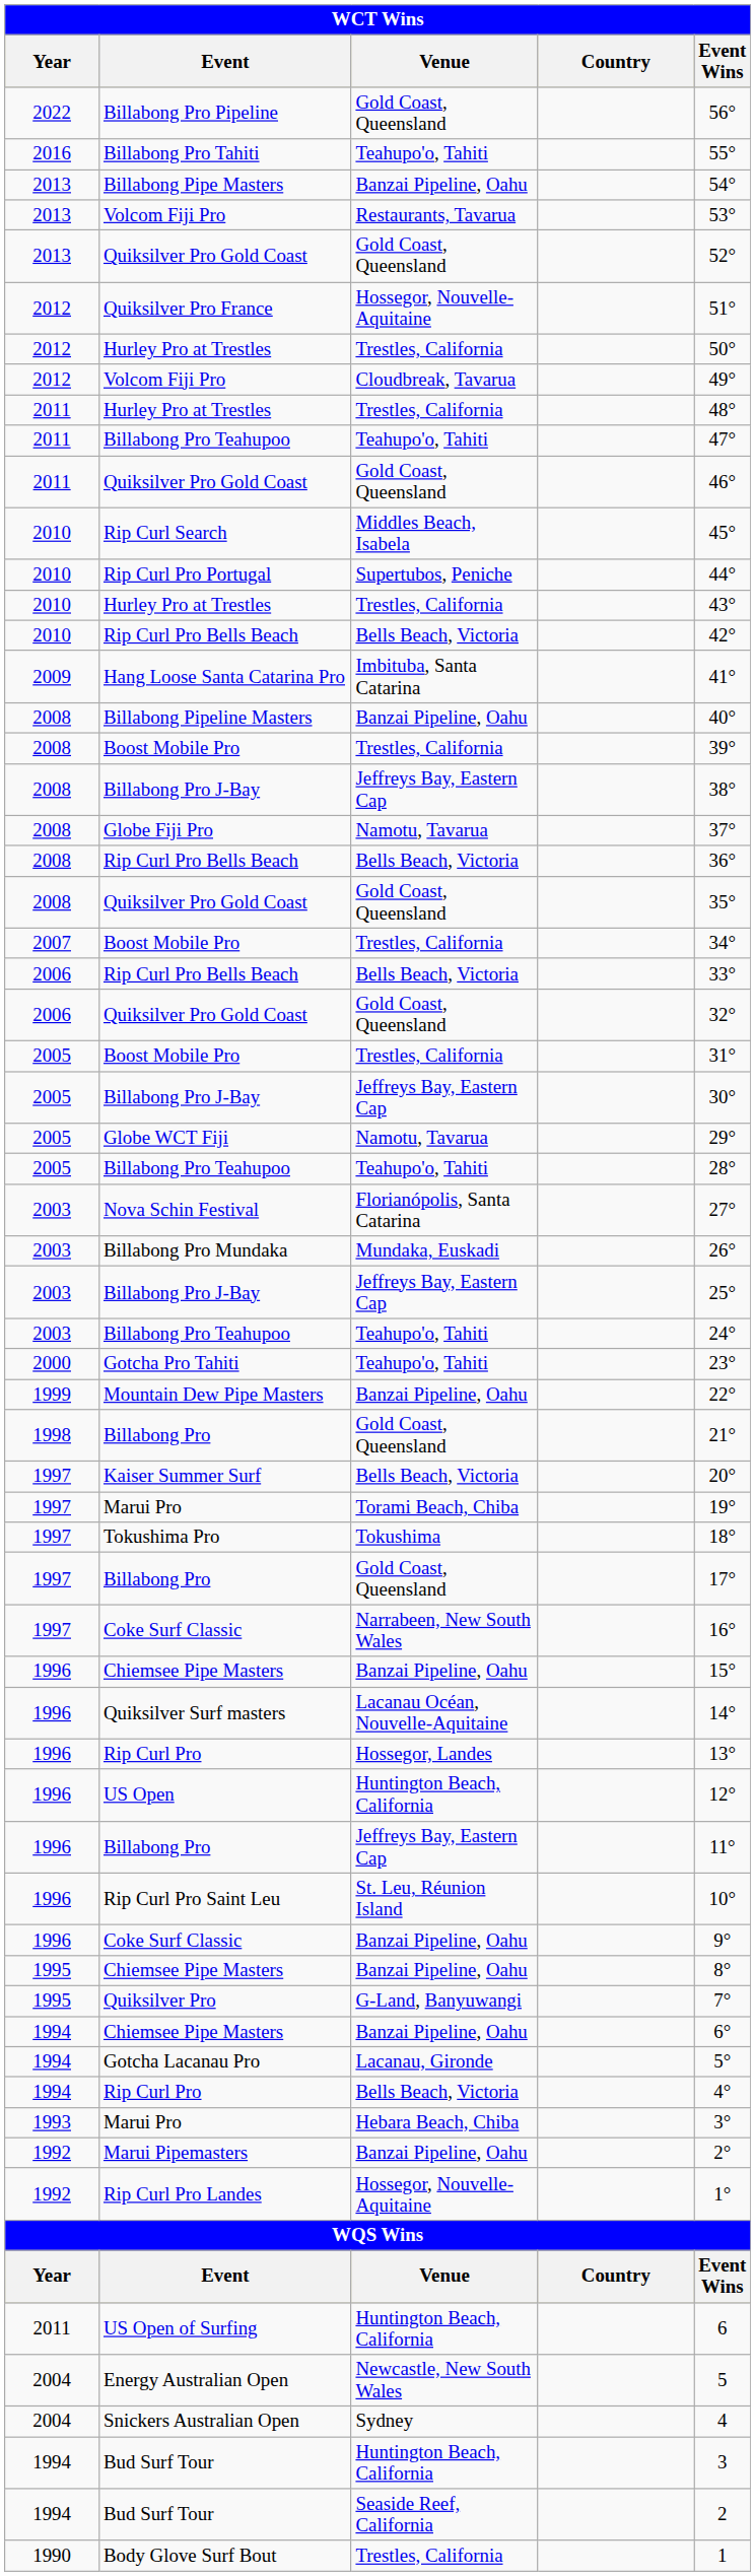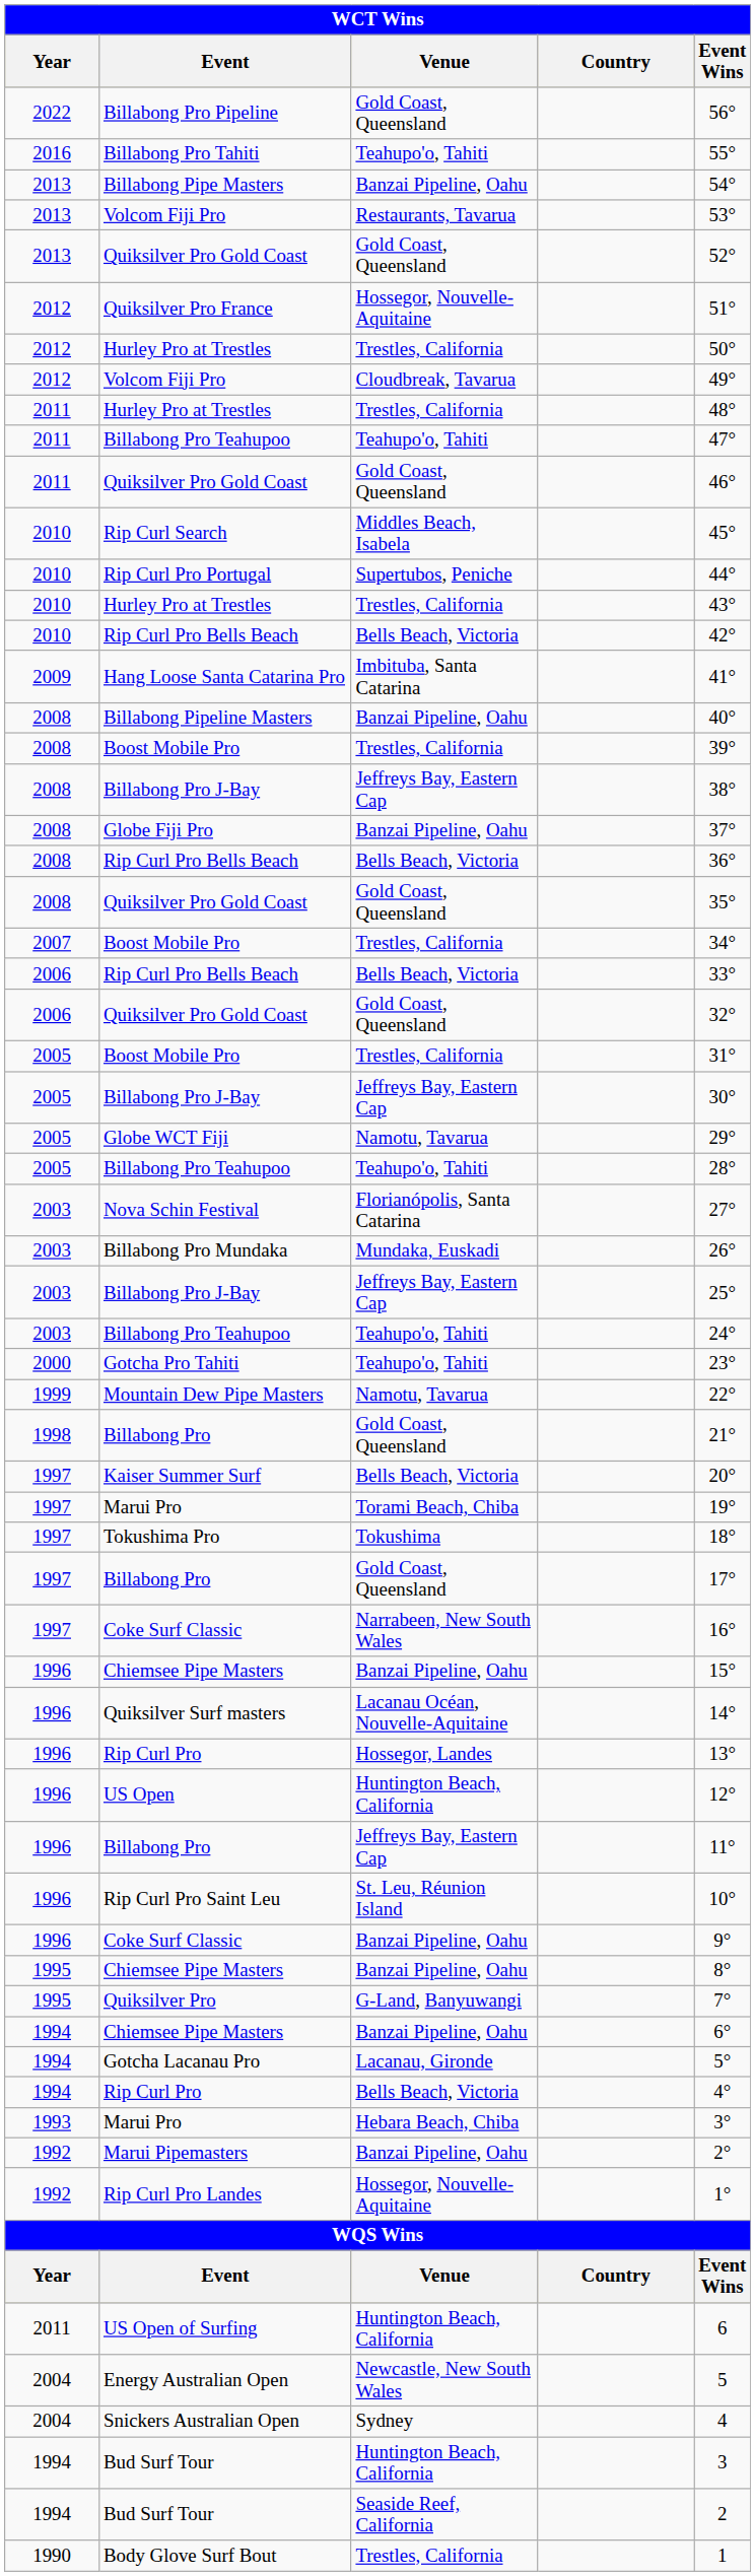Globe Fiji Pro | Venue: Namotu, Tavarua -> Banzai Pipeline, Oahu
Mountain Dew Pipe Masters | Venue: Banzai Pipeline, Oahu -> Namotu, Tavarua
